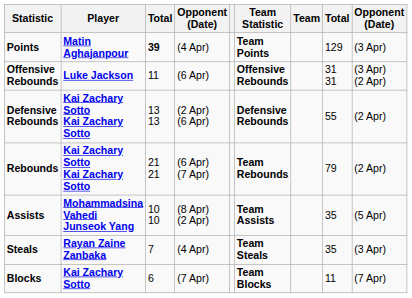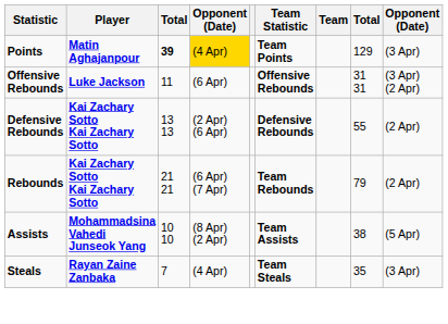Points | column 4: no background -> gold background
Assists | column 8: 35 -> 38
- row: Blocks | Kai Zachary Sotto | 6 | (7 Apr) | Team Blocks | 11 | (7 Apr)
